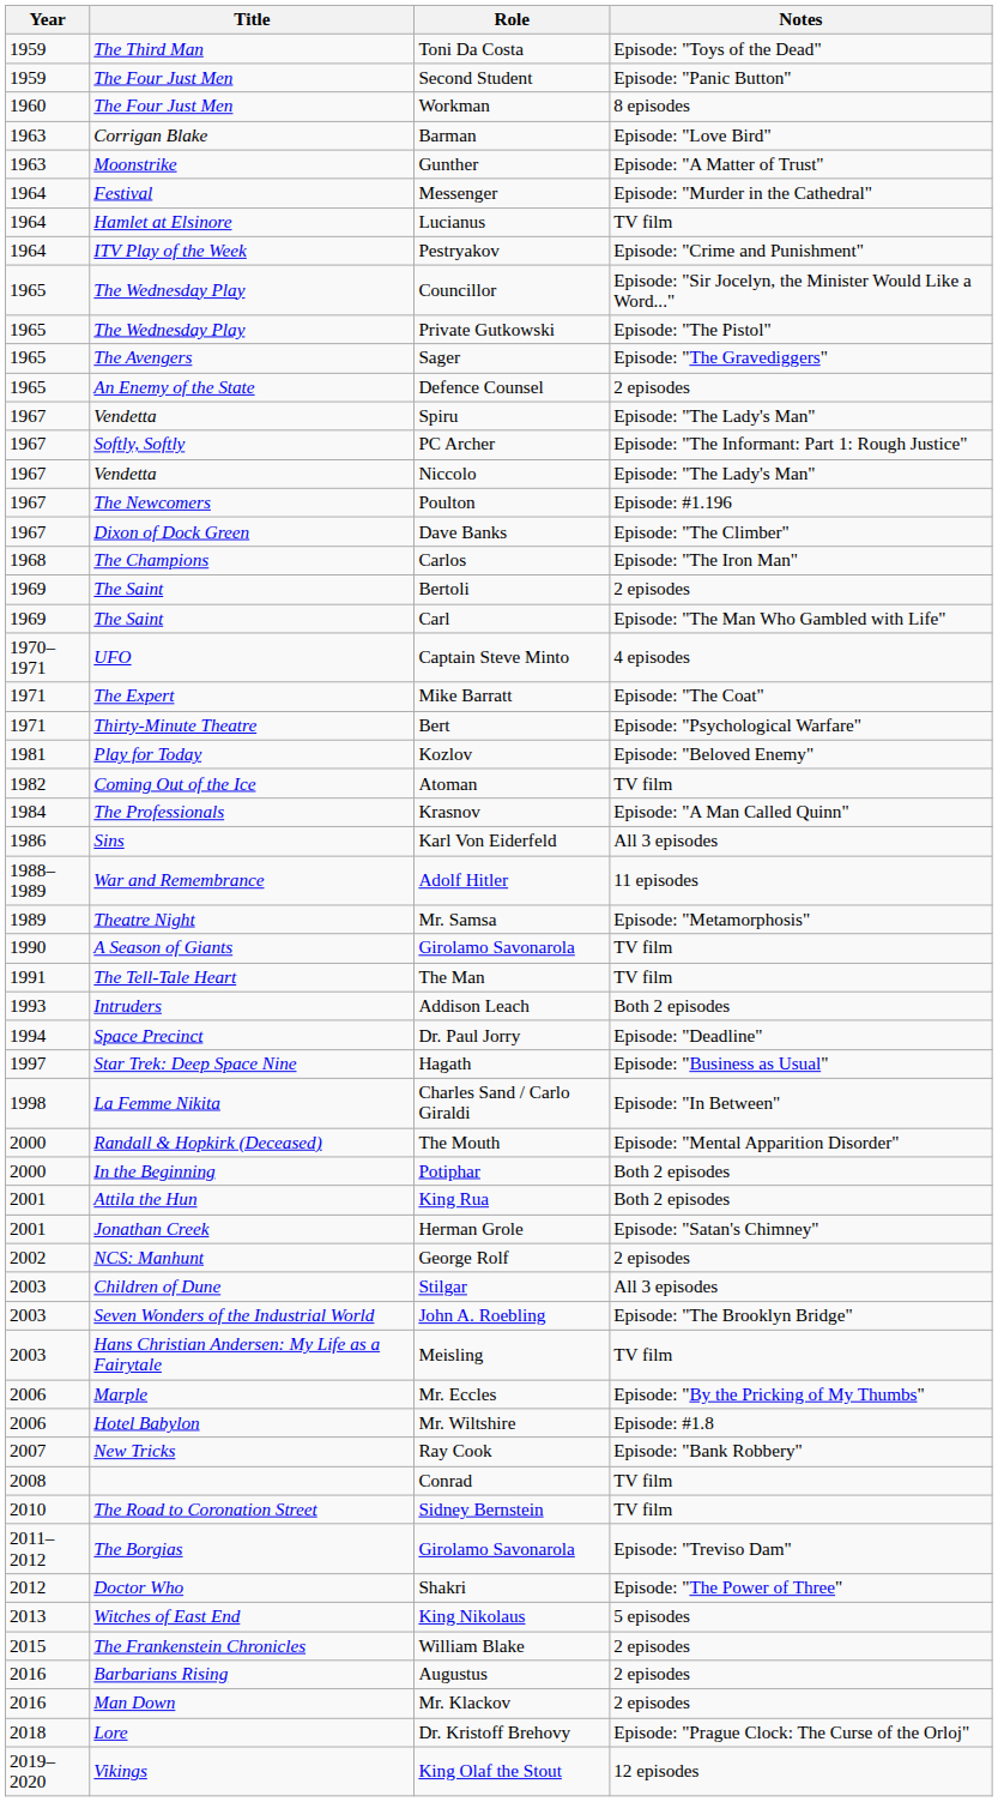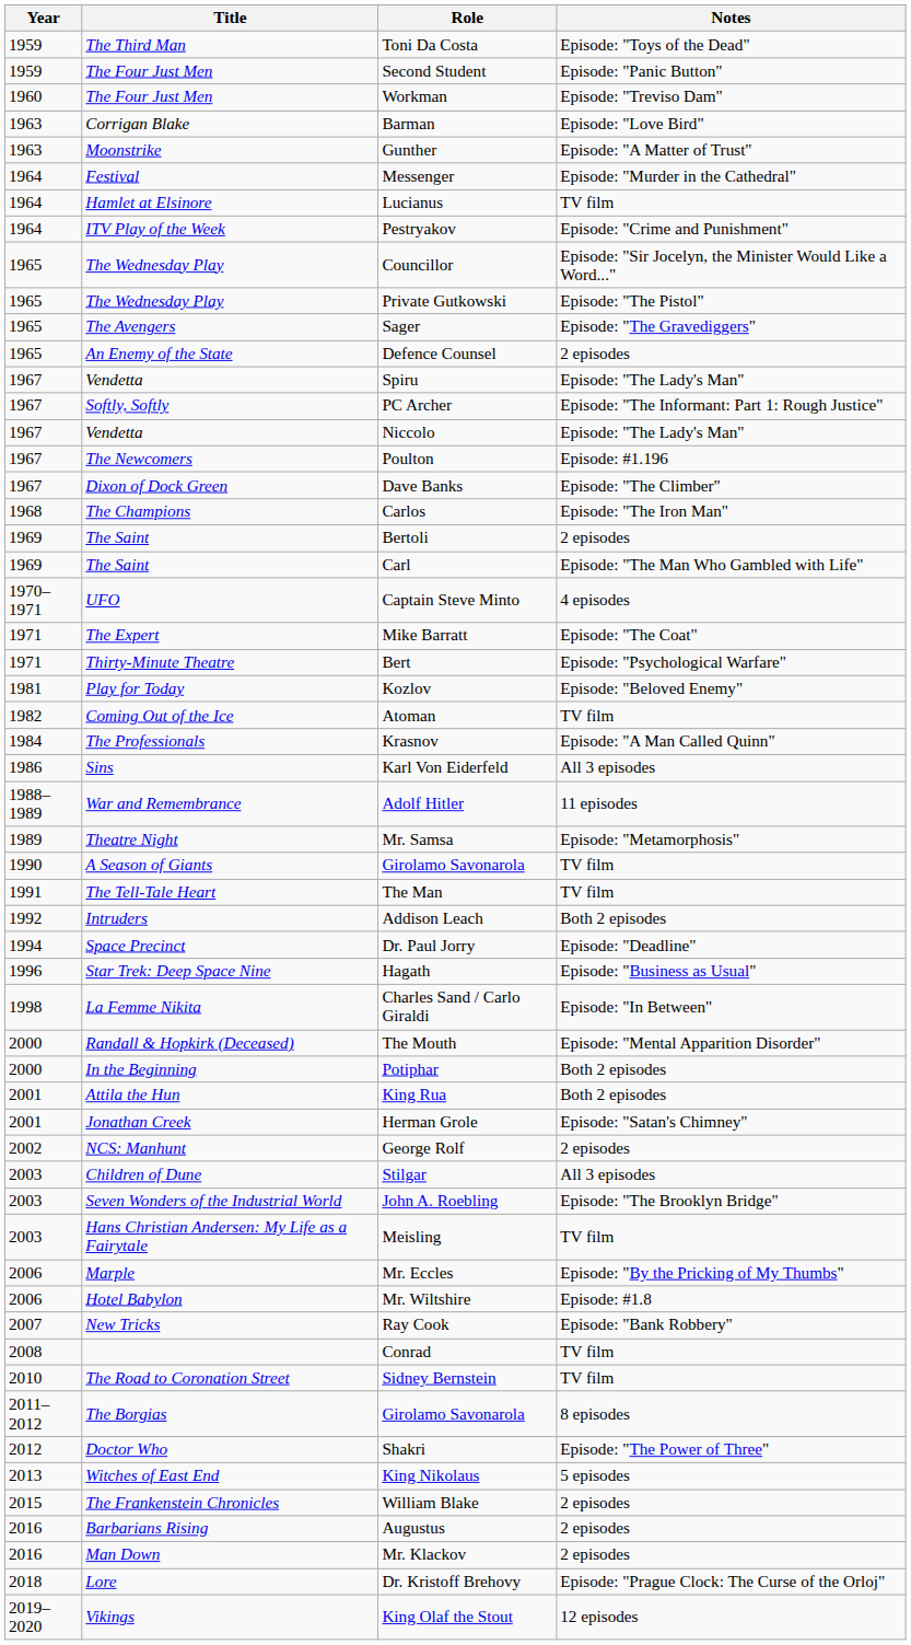Workman | Notes: 8 episodes -> Episode: "Treviso Dam"
Addison Leach | Year: 1993 -> 1992
Hagath | Year: 1997 -> 1996
The Borgias / Girolamo Savonarola | Notes: Episode: "Treviso Dam" -> 8 episodes
